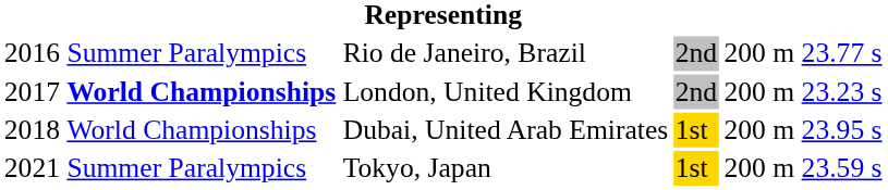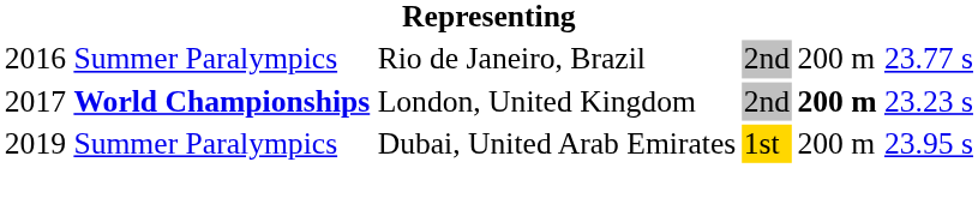London, United Kingdom | column 5: normal -> bold
Dubai, United Arab Emirates | column 1: 2018 -> 2019
Dubai, United Arab Emirates | column 2: World Championships -> Summer Paralympics
- row: 2021 | Summer Paralympics | Tokyo, Japan | 1st | 200 m | 23.59 s
